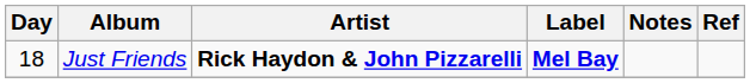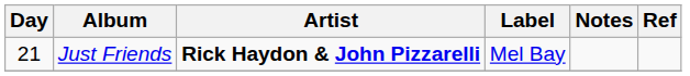Just Friends | Day: 18 -> 21
Just Friends | Label: bold -> normal
